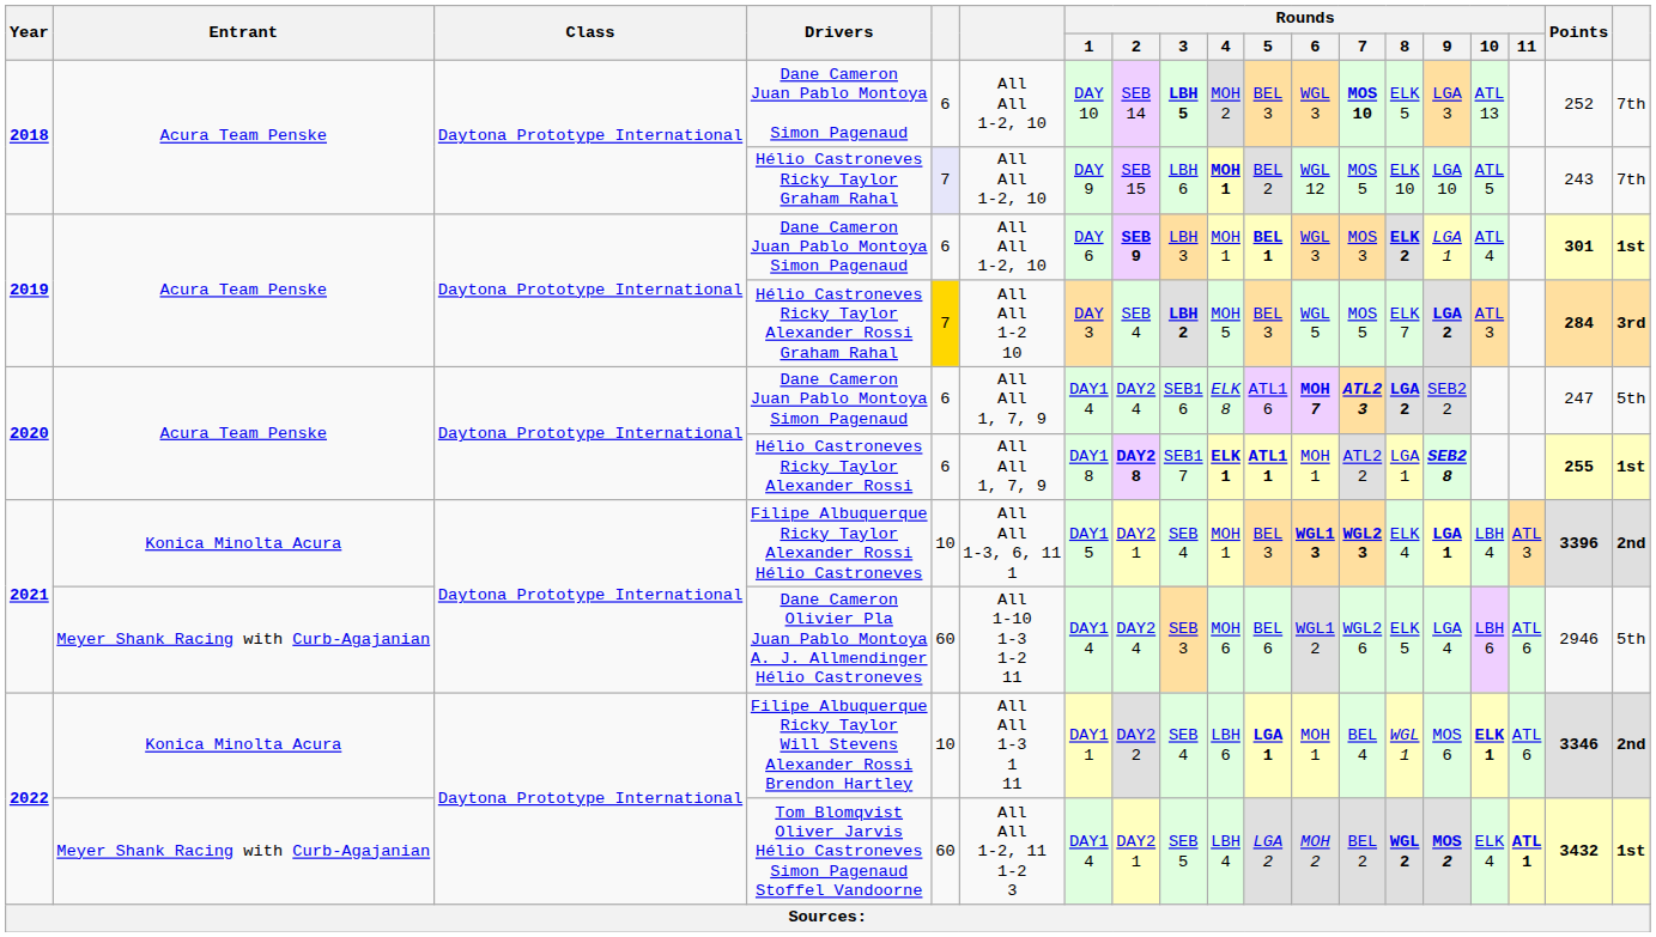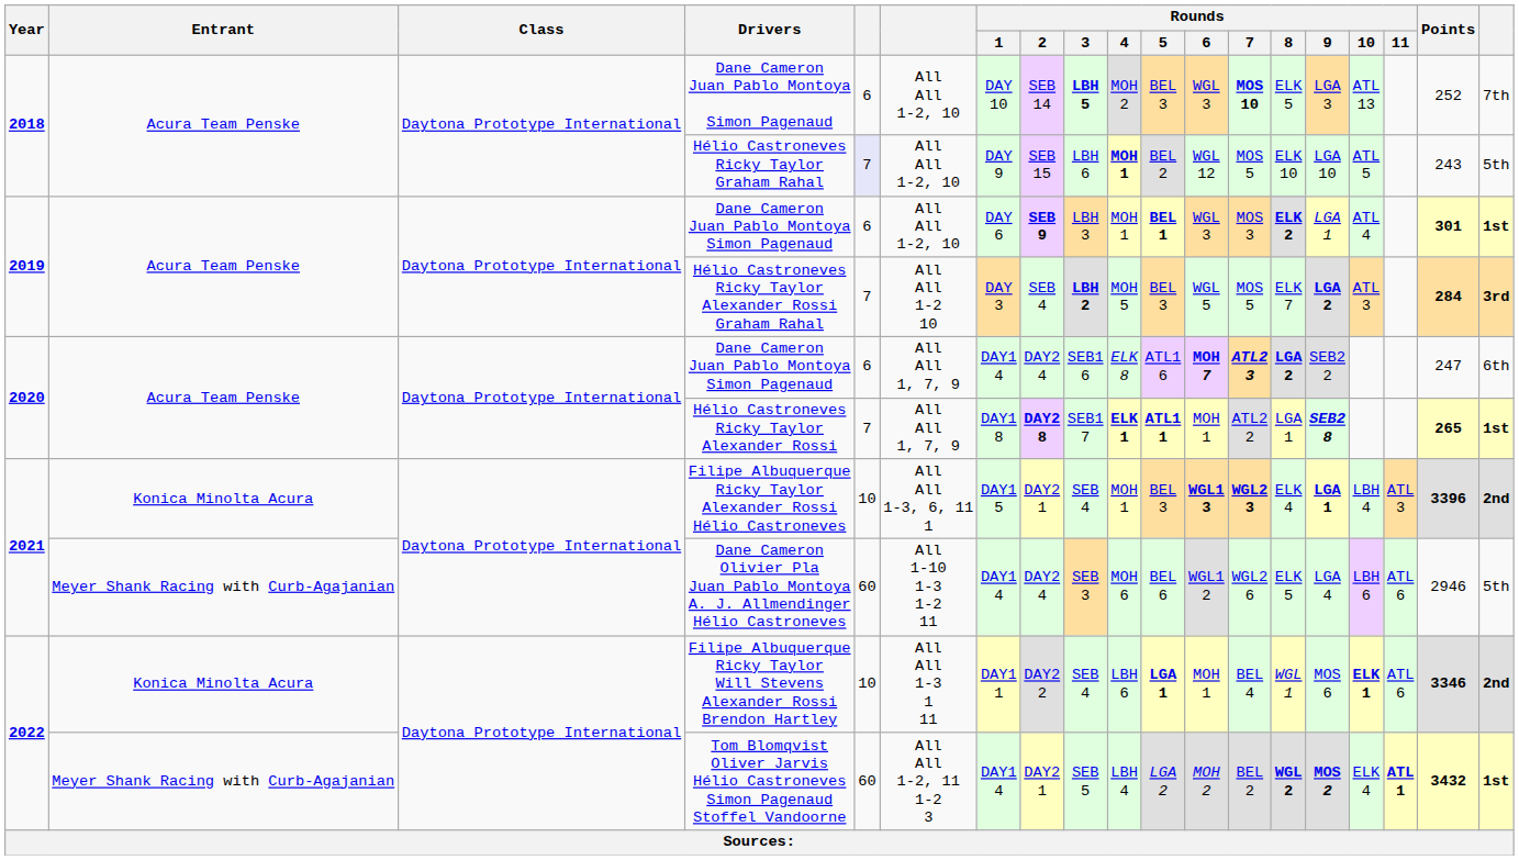Hélio Castroneves Ricky Taylor Graham Rahal | column 19: 7th -> 5th
Hélio Castroneves Ricky Taylor Alexander Rossi Graham Rahal | column 5: gold background -> no background
2020 / Dane Cameron Juan Pablo Montoya Simon Pagenaud | column 19: 5th -> 6th
Hélio Castroneves Ricky Taylor Alexander Rossi | column 5: 6 -> 7
Hélio Castroneves Ricky Taylor Alexander Rossi | Points: 255 -> 265
